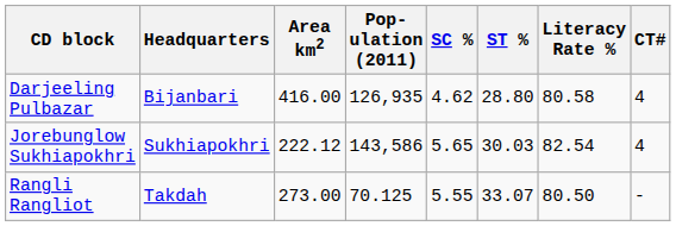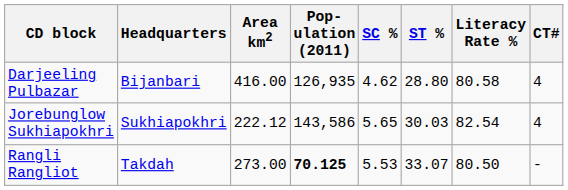Rangli Rangliot | Pop- ulation (2011): normal -> bold
Rangli Rangliot | SC %: 5.55 -> 5.53
